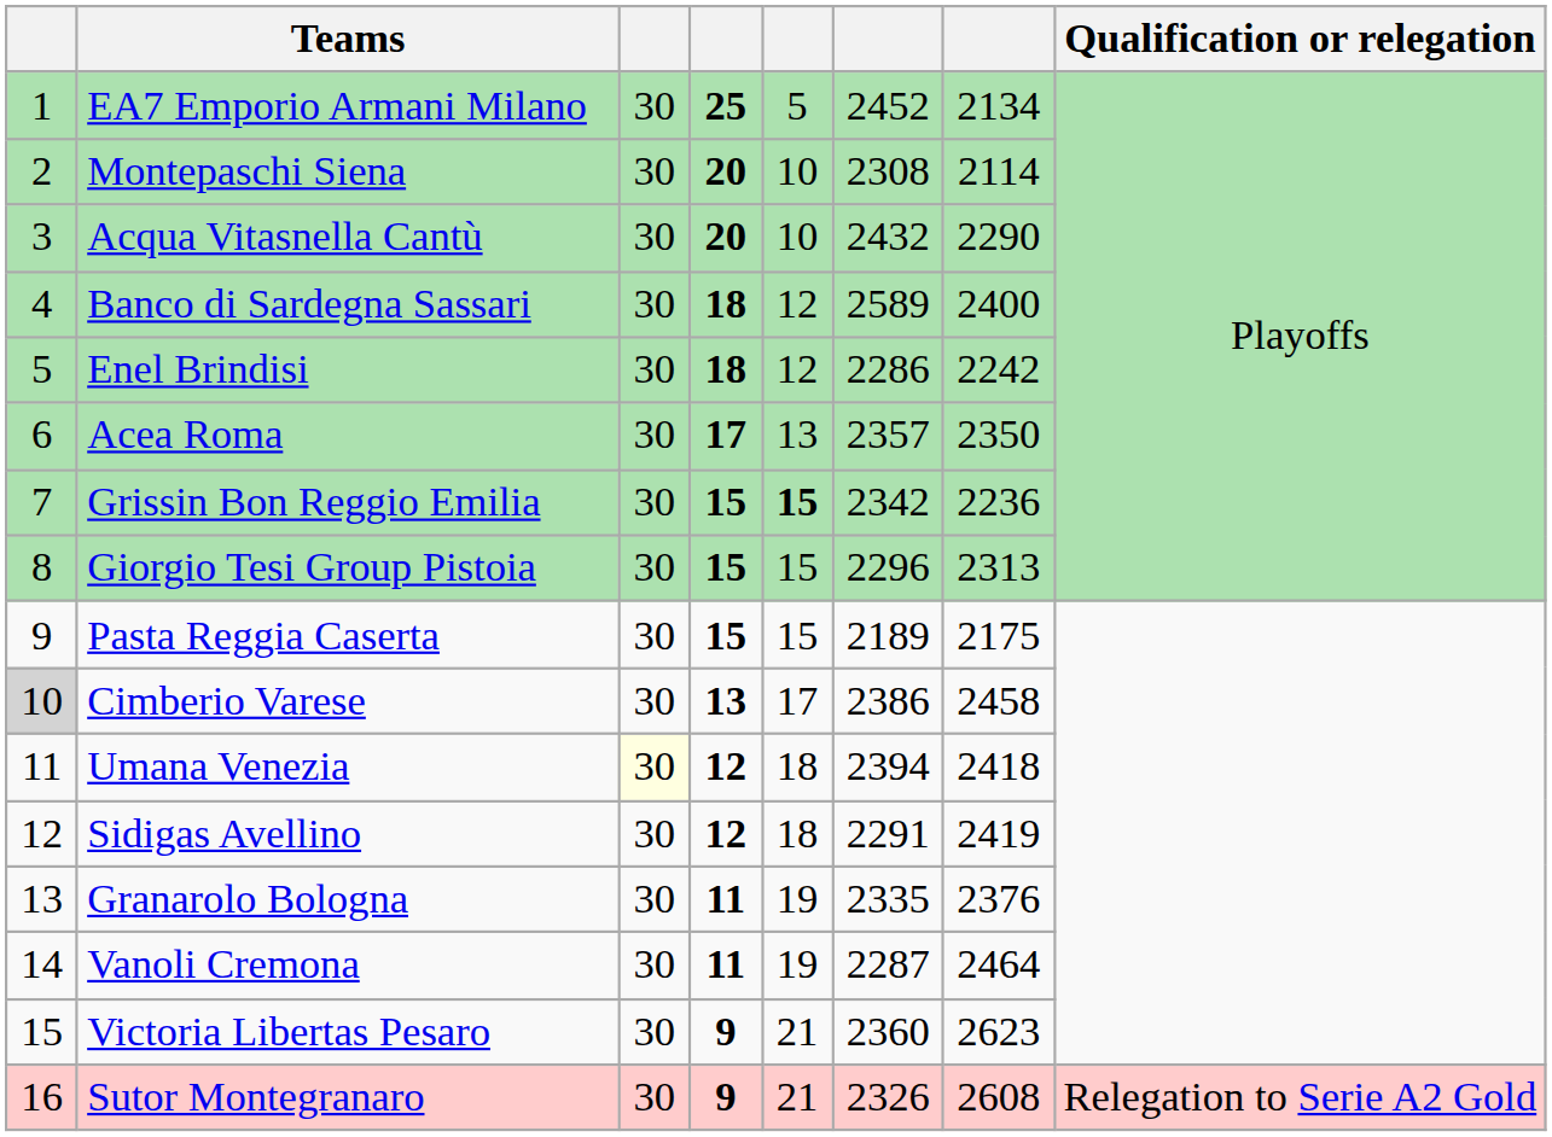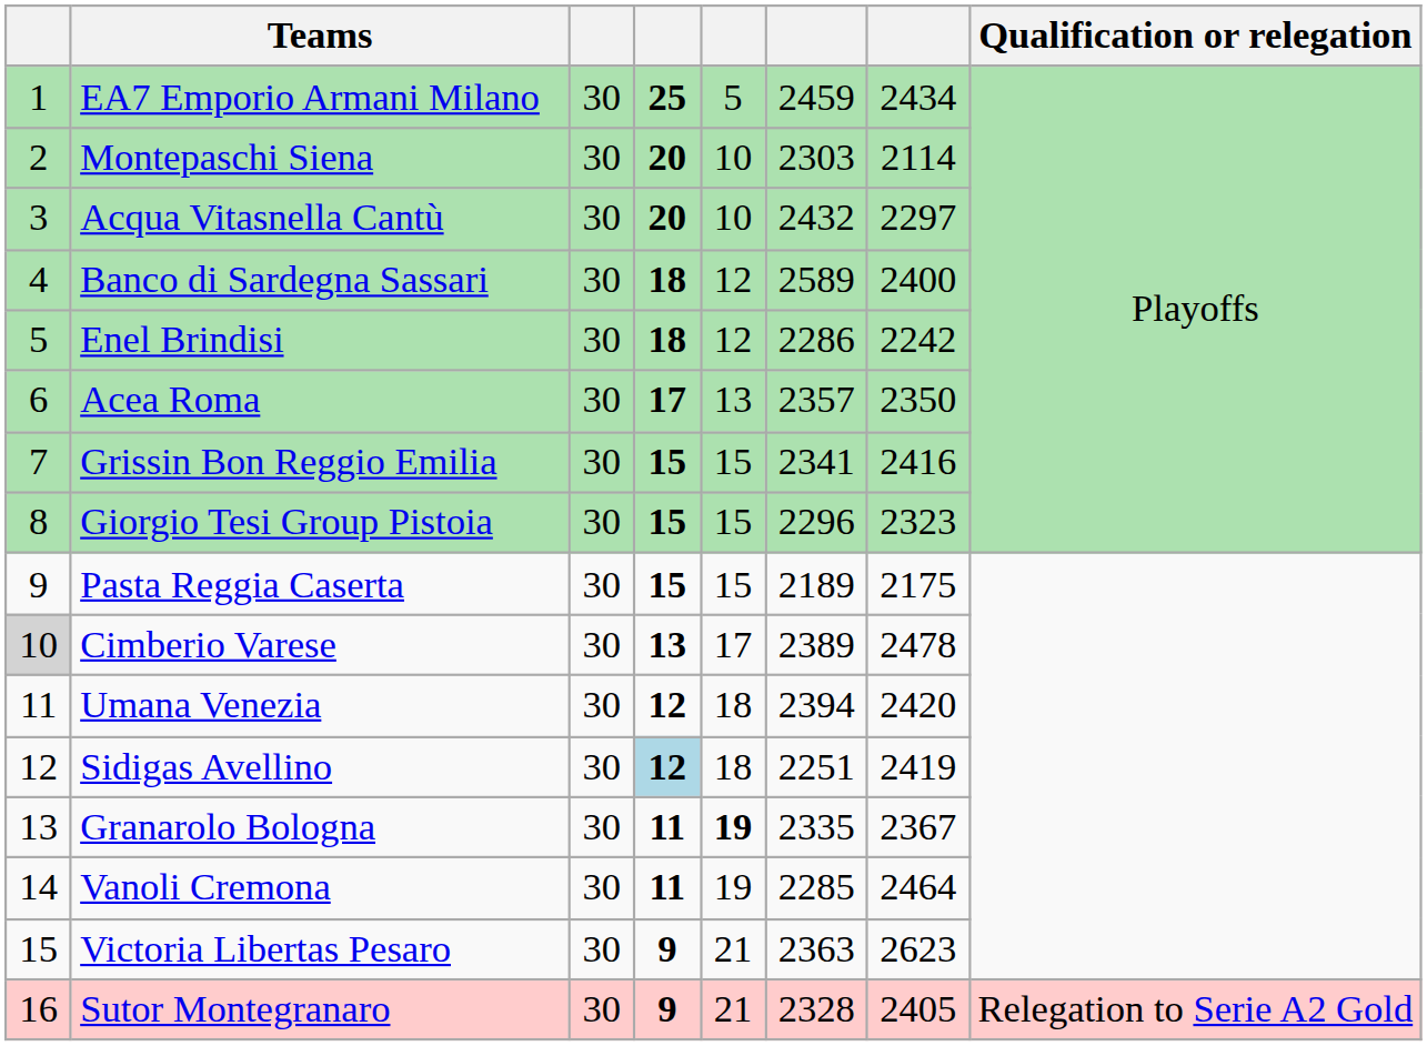EA7 Emporio Armani Milano | column 6: 2452 -> 2459
EA7 Emporio Armani Milano | column 7: 2134 -> 2434
Montepaschi Siena | column 6: 2308 -> 2303
Acqua Vitasnella Cantù | column 7: 2290 -> 2297
Grissin Bon Reggio Emilia | column 5: bold -> normal
Grissin Bon Reggio Emilia | column 6: 2342 -> 2341
Grissin Bon Reggio Emilia | column 7: 2236 -> 2416
Giorgio Tesi Group Pistoia | column 7: 2313 -> 2323
Cimberio Varese | column 6: 2386 -> 2389
Cimberio Varese | column 7: 2458 -> 2478
Umana Venezia | column 3: lightyellow background -> no background
Umana Venezia | column 7: 2418 -> 2420
Sidigas Avellino | column 4: no background -> lightblue background
Sidigas Avellino | column 6: 2291 -> 2251
Granarolo Bologna | column 5: normal -> bold
Granarolo Bologna | column 7: 2376 -> 2367
Vanoli Cremona | column 6: 2287 -> 2285
Victoria Libertas Pesaro | column 6: 2360 -> 2363
Sutor Montegranaro | column 6: 2326 -> 2328
Sutor Montegranaro | column 7: 2608 -> 2405
